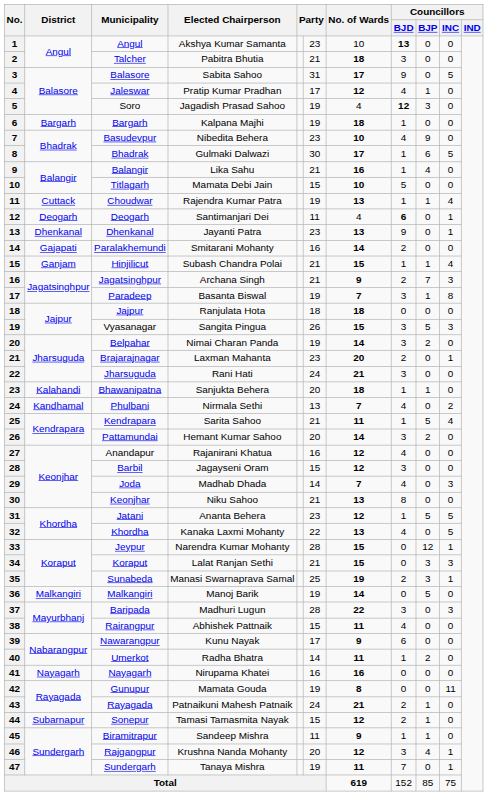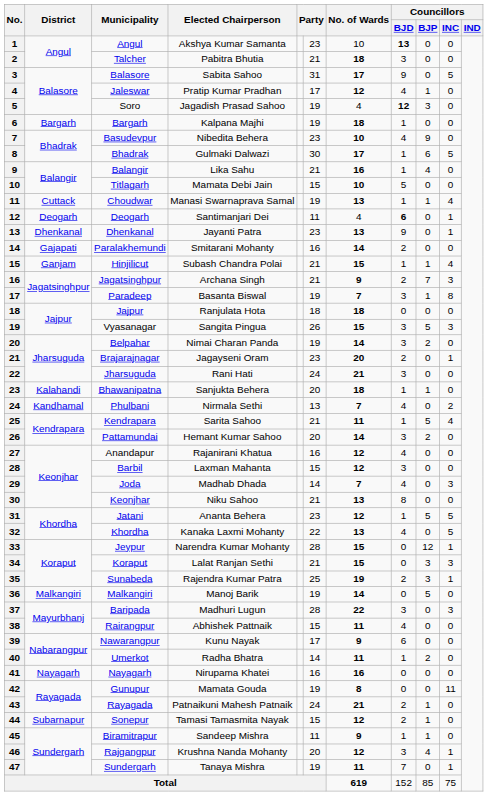Choudwar | Elected Chairperson: Rajendra Kumar Patra -> Manasi Swarnaprava Samal
Brajarajnagar | Elected Chairperson: Laxman Mahanta -> Jagayseni Oram
Barbil | Elected Chairperson: Jagayseni Oram -> Laxman Mahanta
Sunabeda | Elected Chairperson: Manasi Swarnaprava Samal -> Rajendra Kumar Patra
